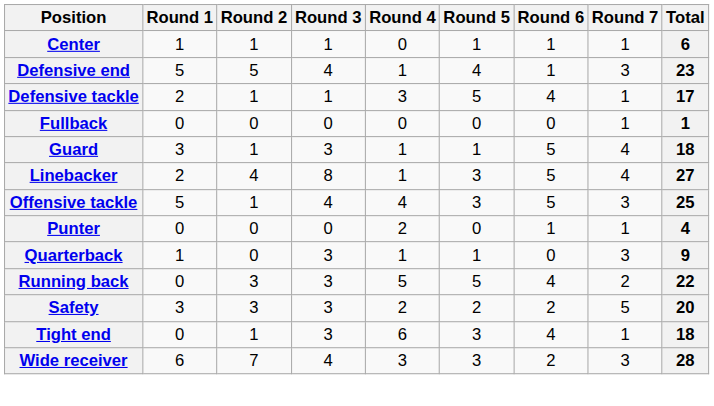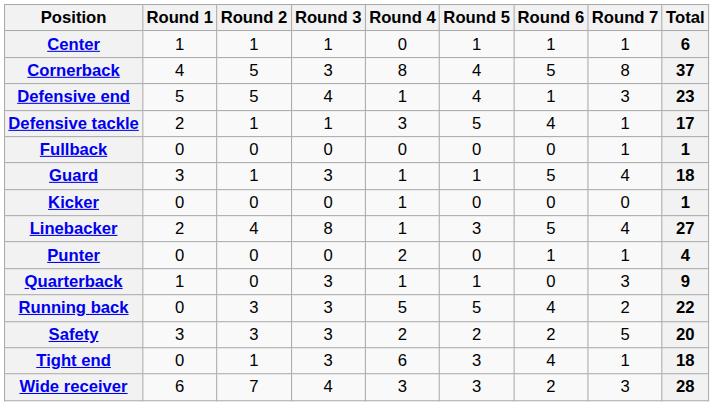+ row: Cornerback | 4 | 5 | 3 | 8 | 4 | 5 | 8 | 37
+ row: Kicker | 0 | 0 | 0 | 1 | 0 | 0 | 0 | 1
- row: Offensive tackle | 5 | 1 | 4 | 4 | 3 | 5 | 3 | 25
